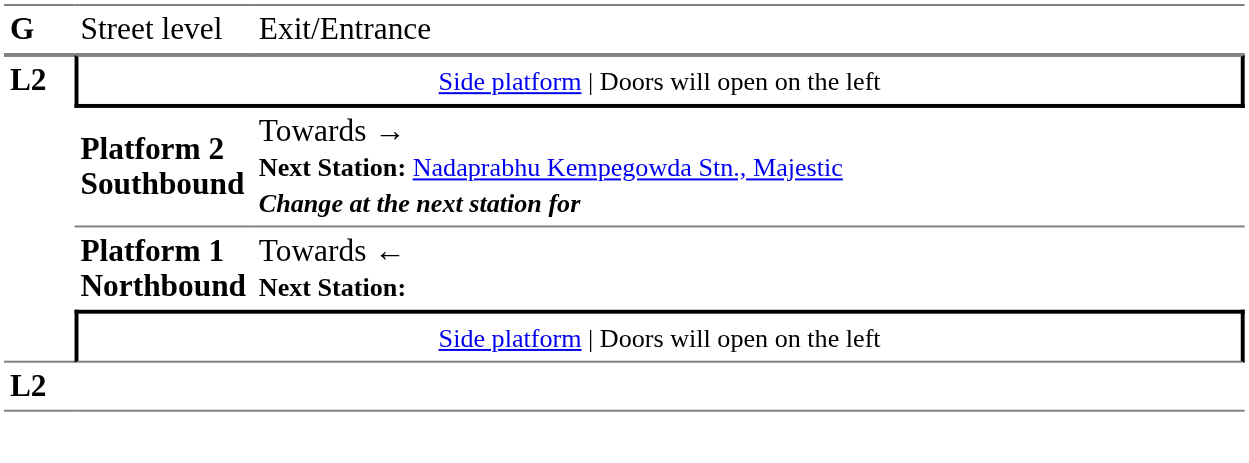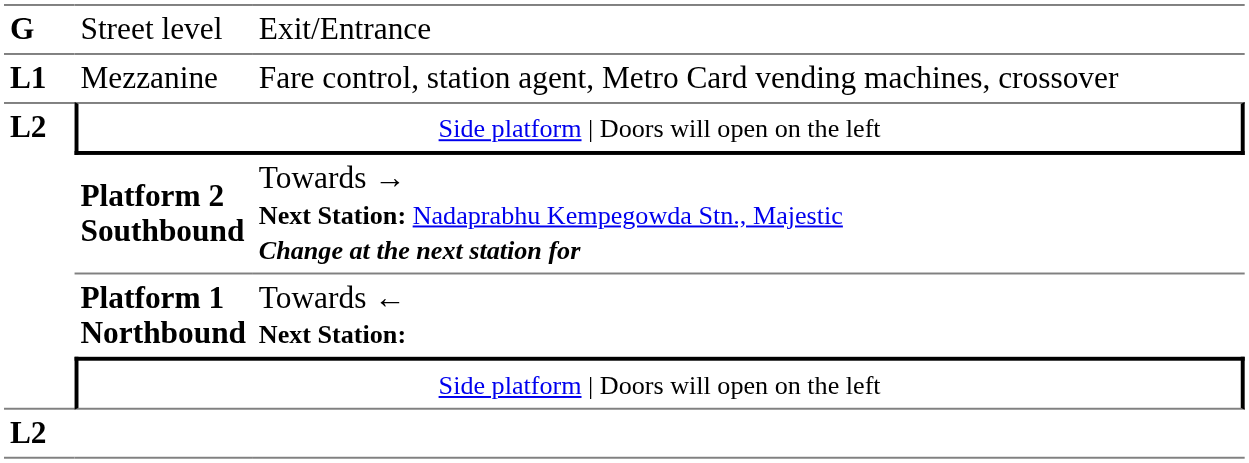+ row: L1 | Mezzanine | Fare control, station agent, Metro Card vending machines, crossover
